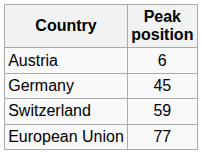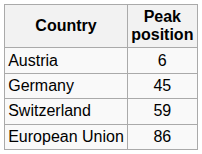European Union | Peak position: 77 -> 86
